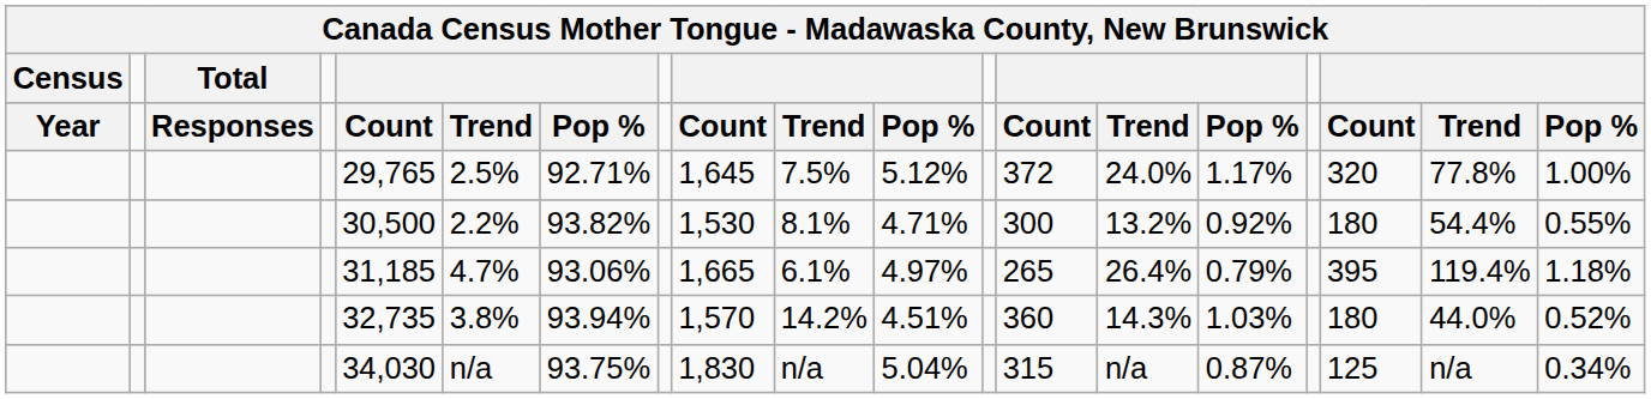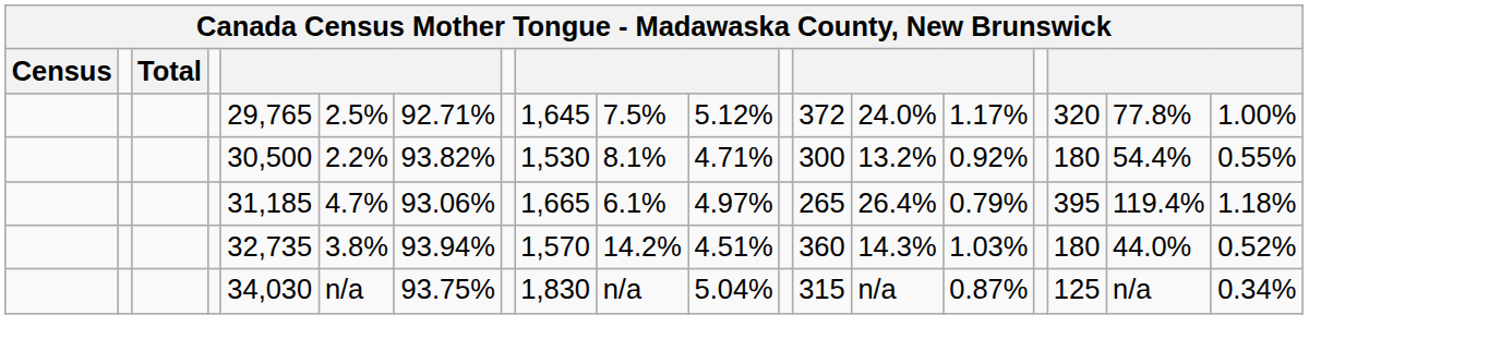- row: Year | Responses | Count | Trend | Pop % | Count | Trend | Pop % | Count | Trend | Pop % | Count | Trend | Pop %
